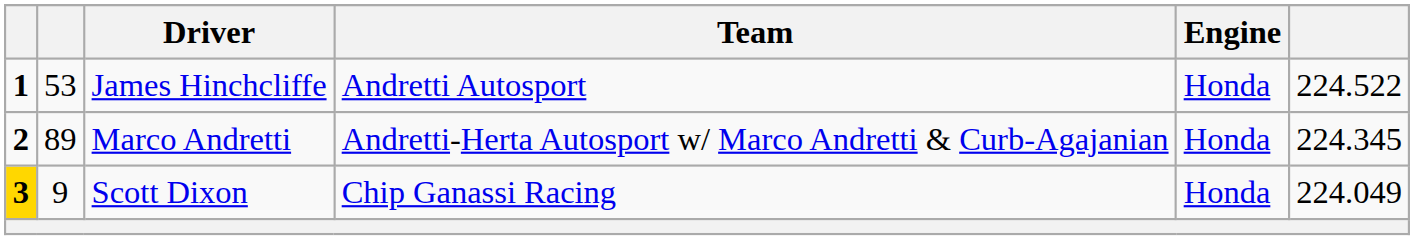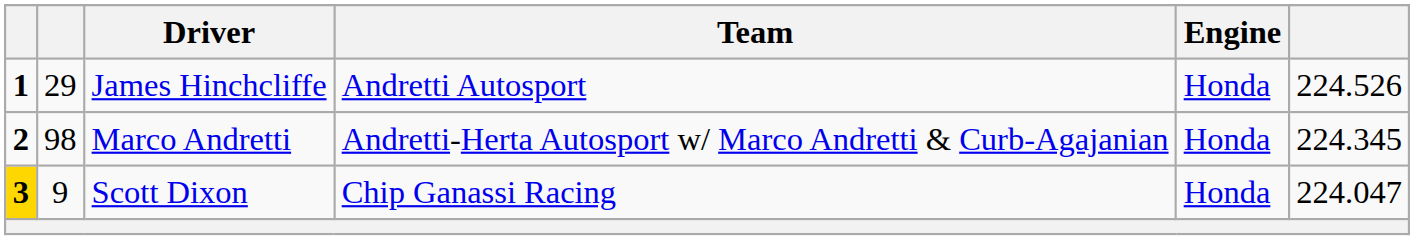James Hinchcliffe | column 2: 53 -> 29
James Hinchcliffe | column 6: 224.522 -> 224.526
Marco Andretti | column 2: 89 -> 98
Scott Dixon | column 6: 224.049 -> 224.047
